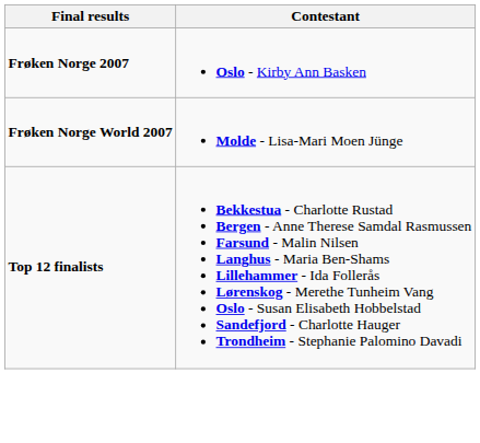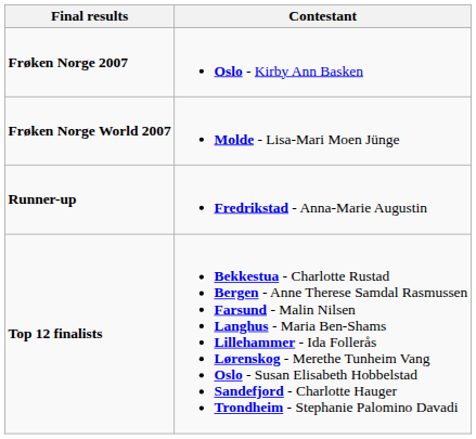+ row: Runner-up | Fredrikstad - Anna-Marie Augustin
